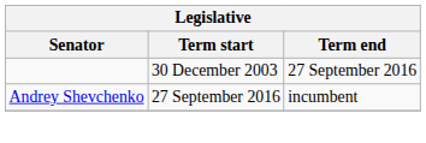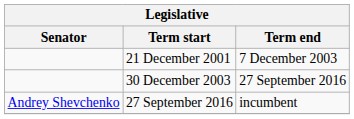+ row: 21 December 2001 | 7 December 2003
